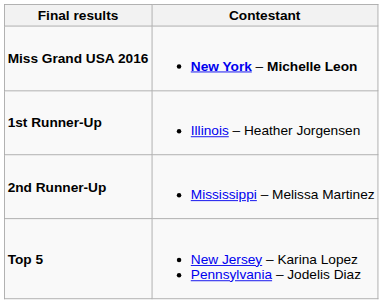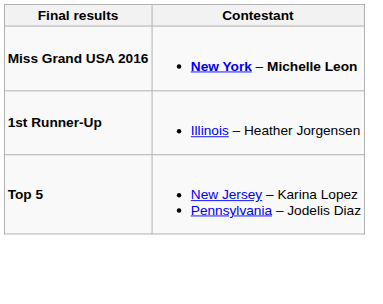- row: 2nd Runner-Up | Mississippi – Melissa Martinez
